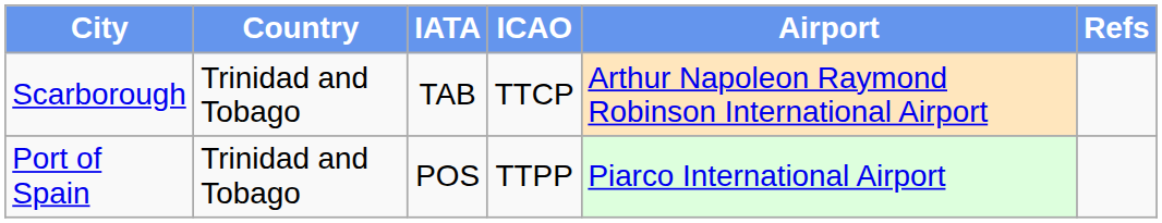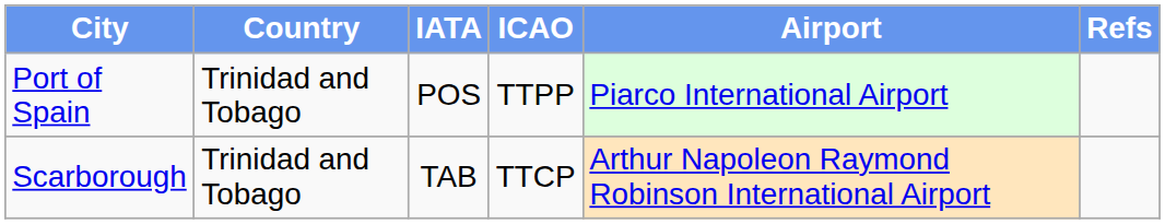rows swapped: Port of Spain <-> Scarborough
